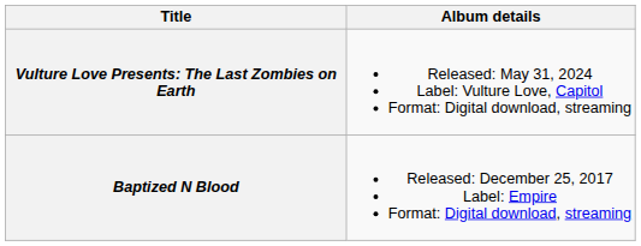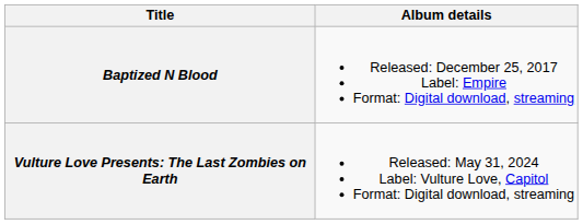rows swapped: Baptized N Blood <-> Vulture Love Presents: The Last Zombies on Earth
